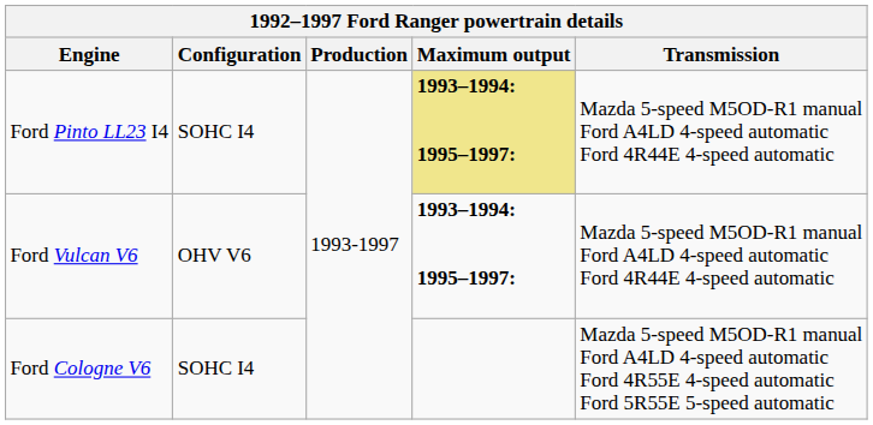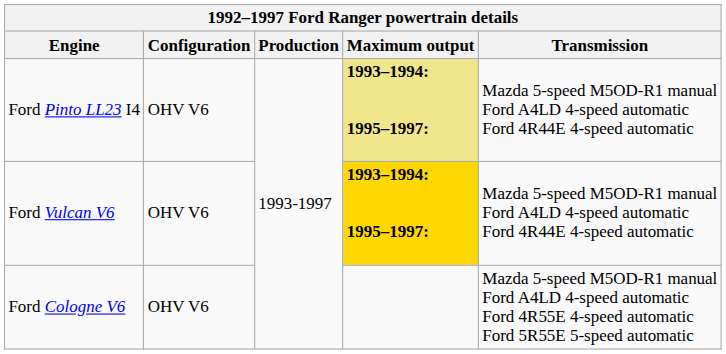Ford Pinto LL23 I4 | Configuration: SOHC I4 -> OHV V6
Ford Vulcan V6 | Maximum output: no background -> gold background
Ford Cologne V6 | Configuration: SOHC I4 -> OHV V6
